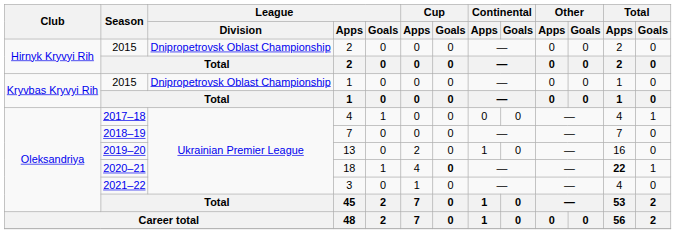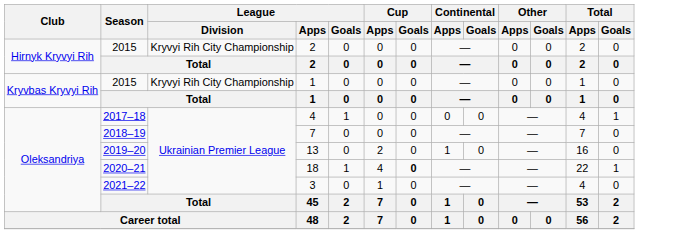2015 / 2 | League / Division: Dnipropetrovsk Oblast Championship -> Kryvyi Rih City Championship
2015 / 1 | League / Division: Dnipropetrovsk Oblast Championship -> Kryvyi Rih City Championship
18 | Total / Apps: bold -> normal
